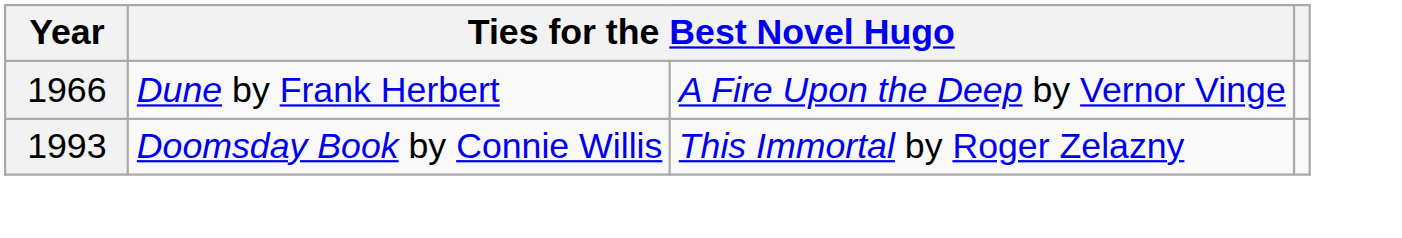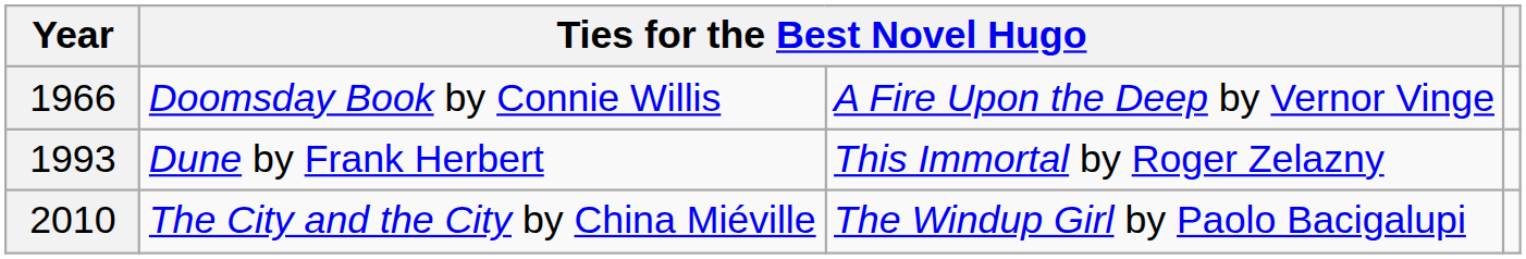1966 | column 2: Dune by Frank Herbert -> Doomsday Book by Connie Willis
1993 | column 2: Doomsday Book by Connie Willis -> Dune by Frank Herbert
+ row: 2010 | The City and the City by China Miéville | The Windup Girl by Paolo Bacigalupi
